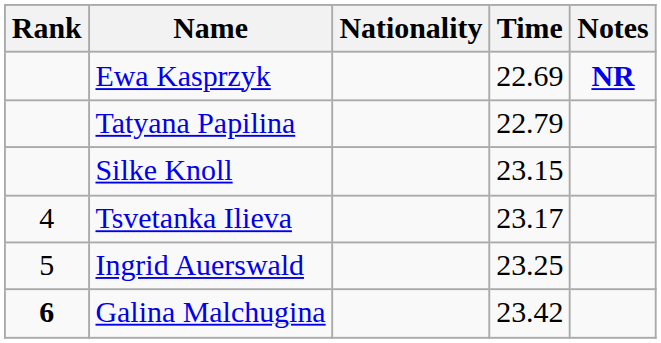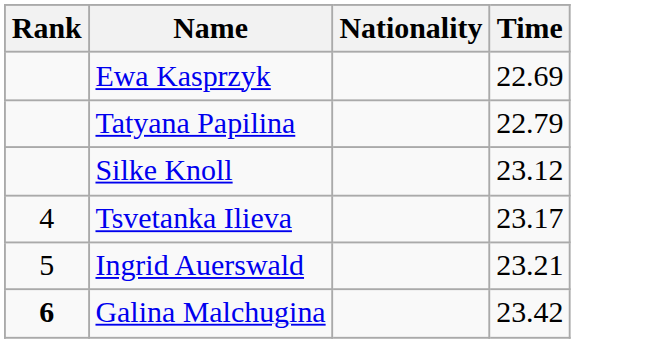- column: Notes | NR
Silke Knoll | Time: 23.15 -> 23.12
Ingrid Auerswald | Time: 23.25 -> 23.21
